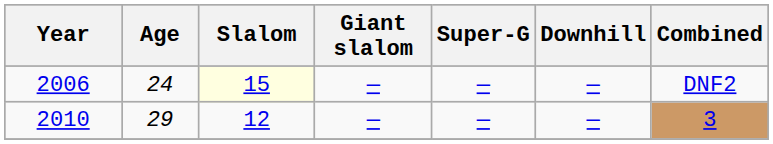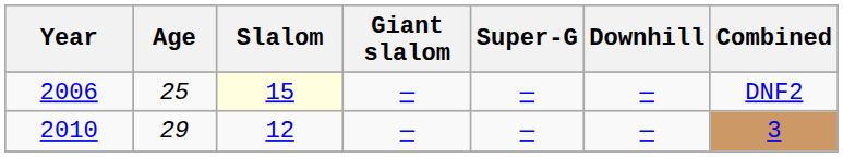2006 | Age: 24 -> 25
